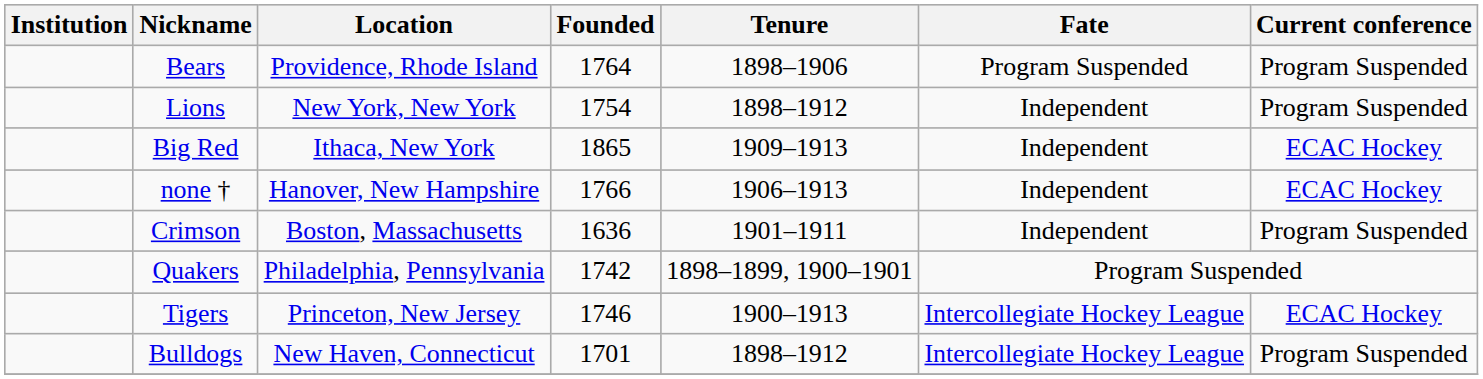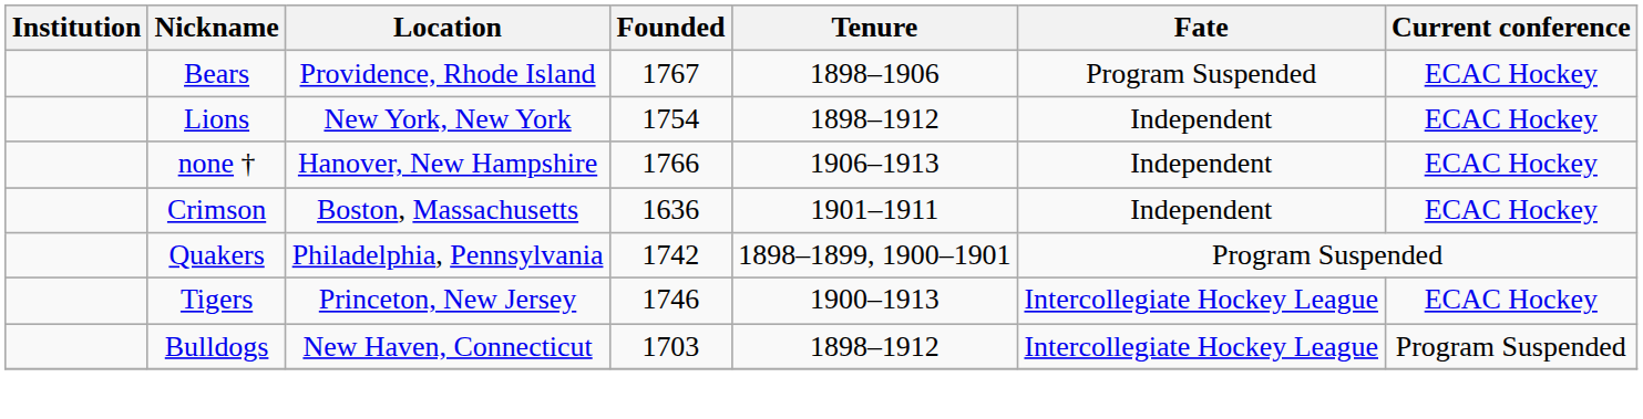Bears | Founded: 1764 -> 1767
Bears | Current conference: Program Suspended -> ECAC Hockey
Lions | Current conference: Program Suspended -> ECAC Hockey
- row: Big Red | Ithaca, New York | 1865 | 1909–1913 | Independent | ECAC Hockey
Crimson | Current conference: Program Suspended -> ECAC Hockey
Bulldogs | Founded: 1701 -> 1703
